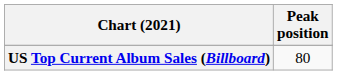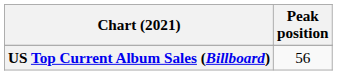US Top Current Album Sales (Billboard) | Peak position: 80 -> 56
